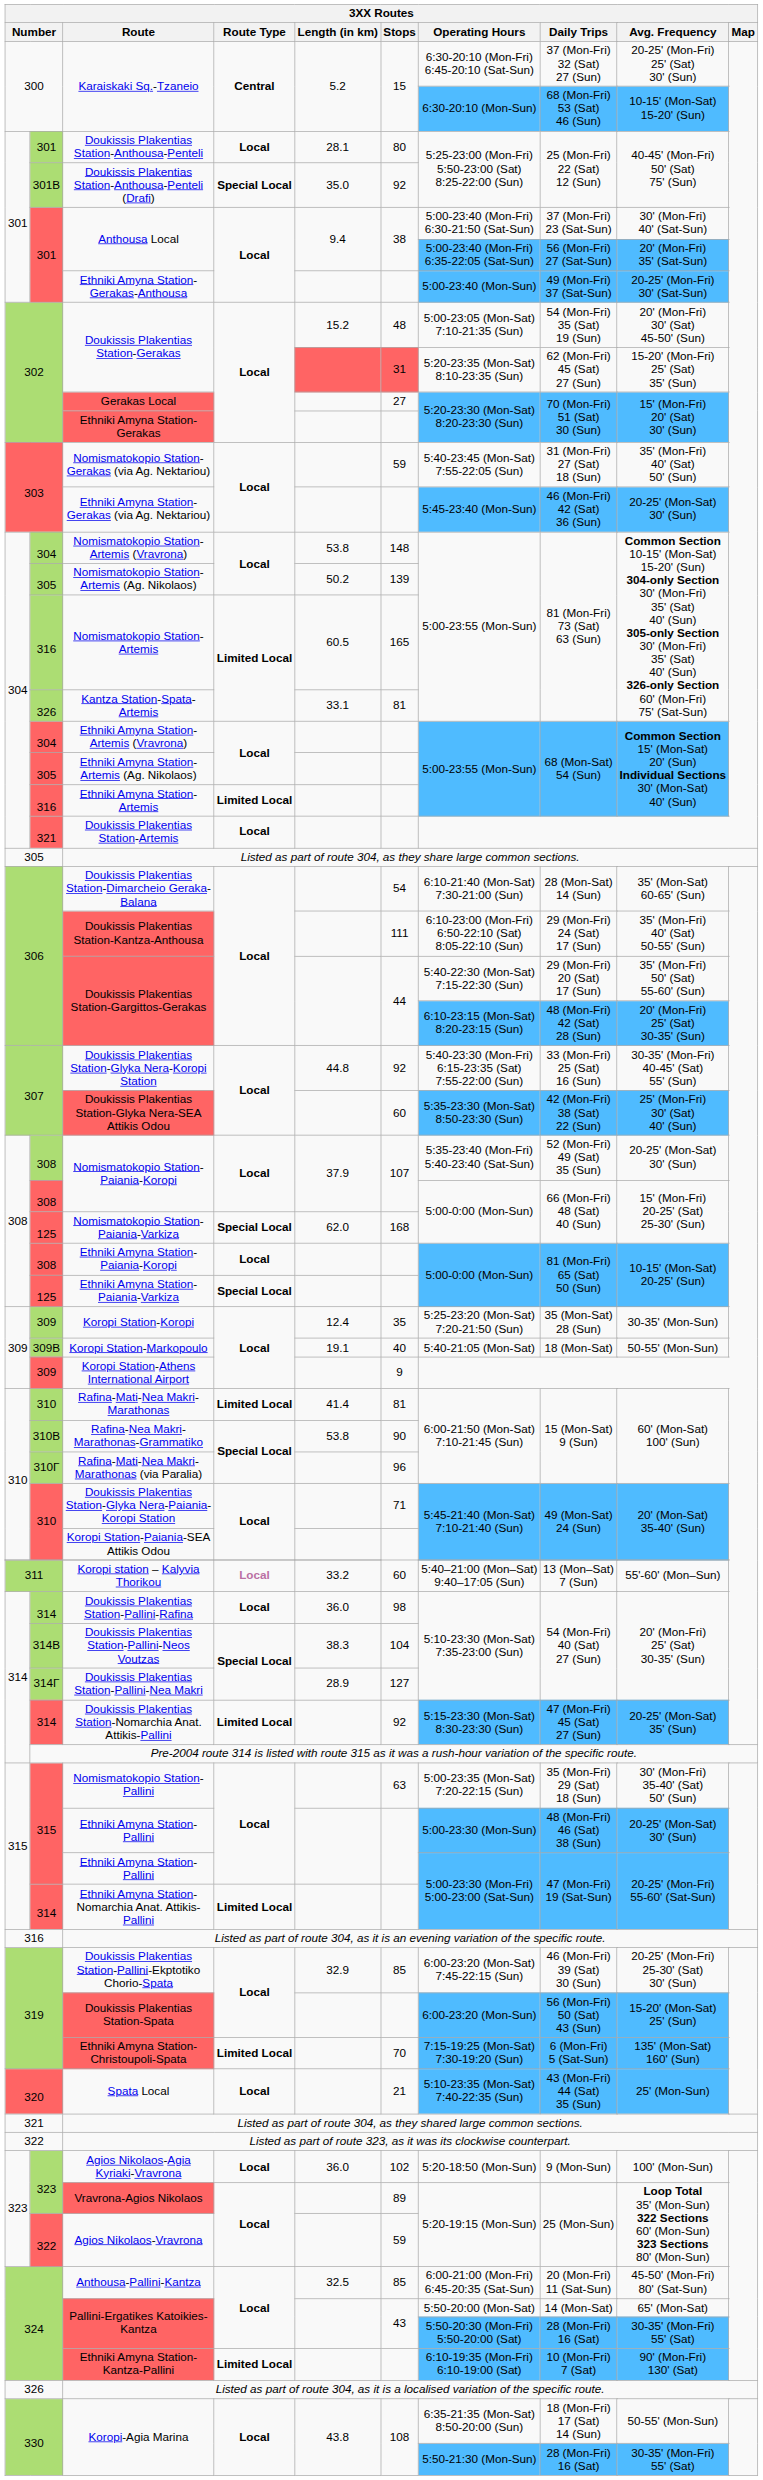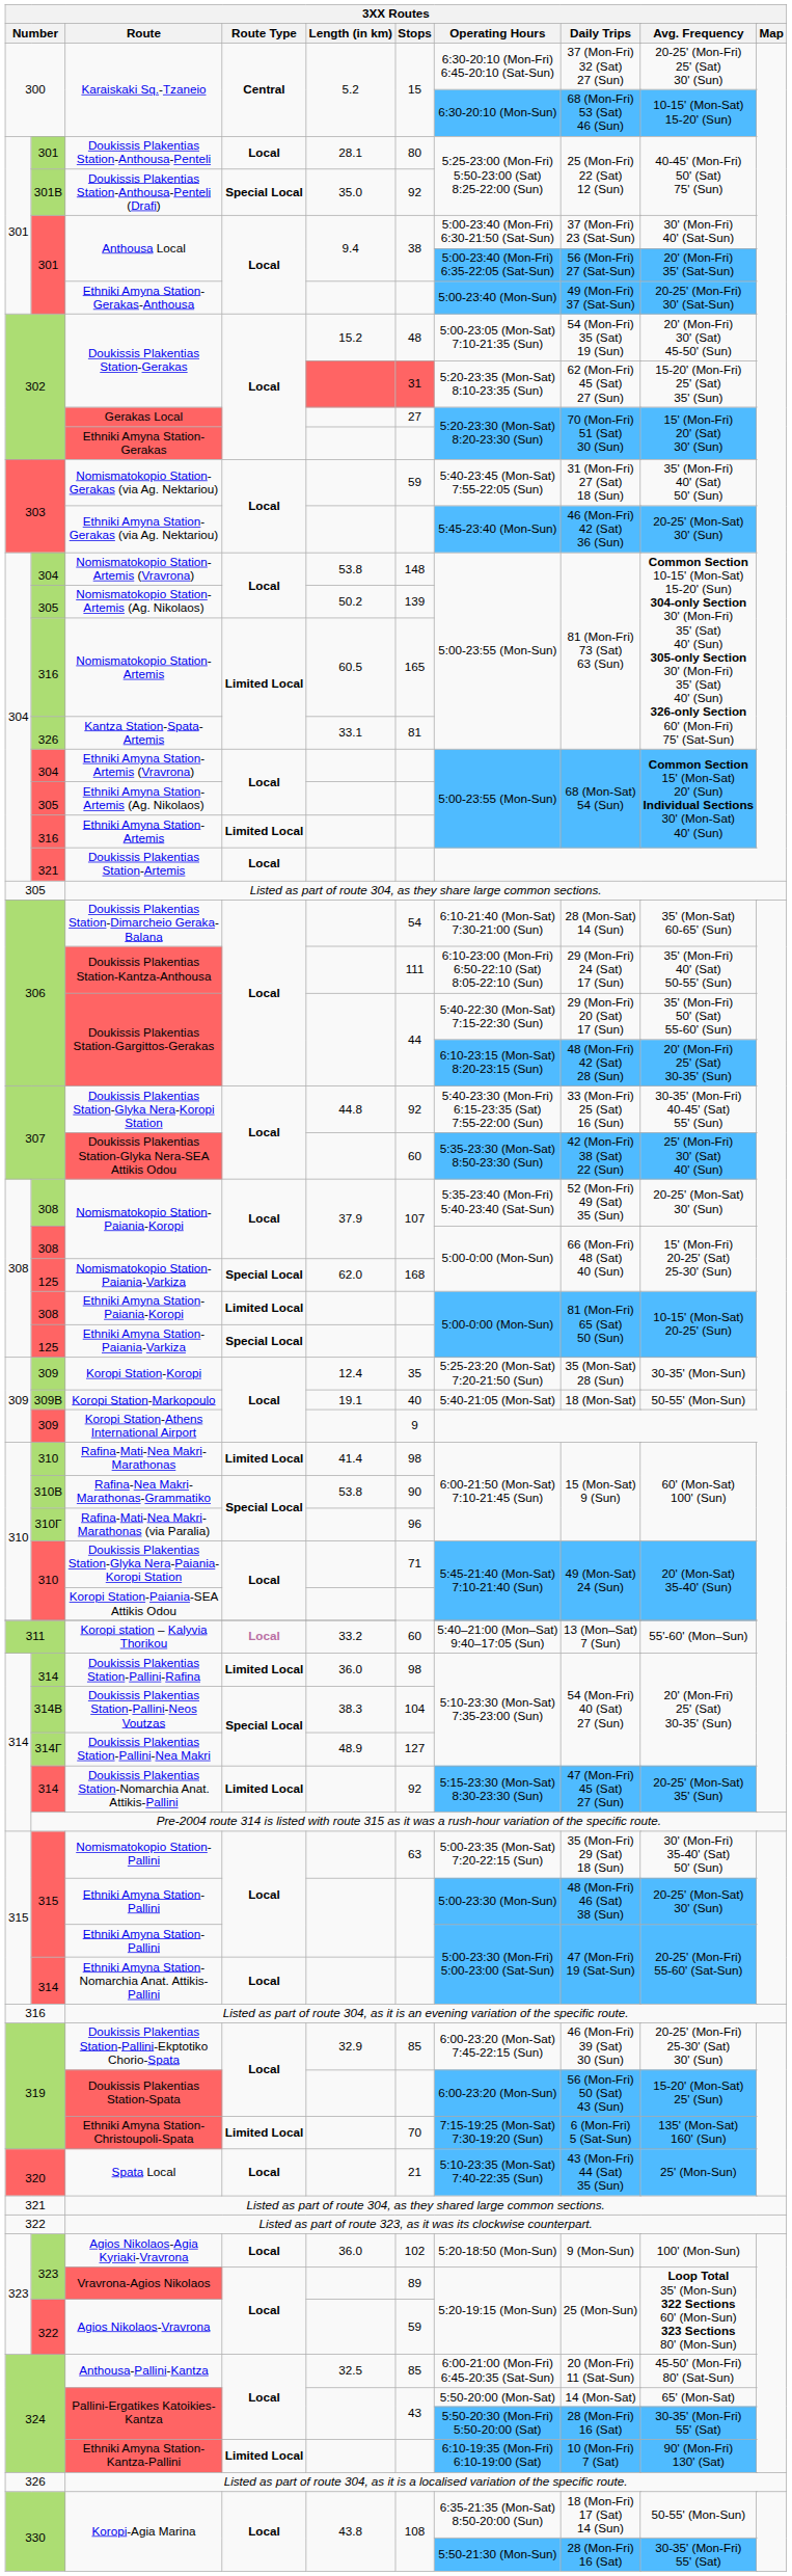Ethniki Amyna Station-Paiania-Koropi | Route Type: Local -> Limited Local
Rafina-Mati-Nea Makri-Marathonas | Stops: 81 -> 98
Doukissis Plakentias Station-Pallini-Rafina | Route Type: Local -> Limited Local
Doukissis Plakentias Station-Pallini-Nea Makri | Length (in km): 28.9 -> 48.9
Ethniki Amyna Station-Nomarchia Anat. Attikis-Pallini | Route Type: Limited Local -> Local
